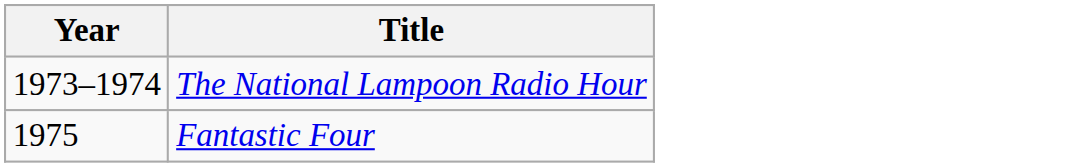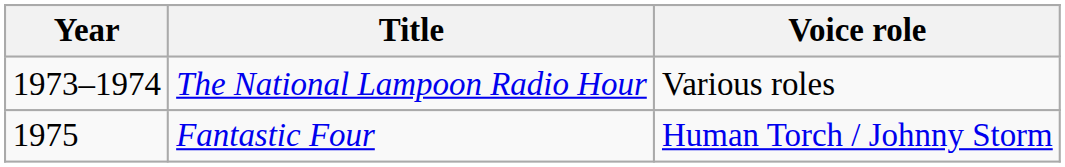+ column: Voice role | Various roles | Human Torch / Johnny Storm
